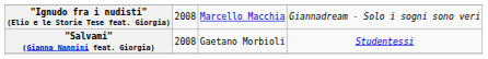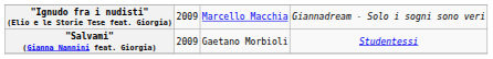"Ignudo fra i nudisti" (Elio e le Storie Tese feat. Giorgia) | column 2: 2008 -> 2009
"Salvami" (Gianna Nannini feat. Giorgia) | column 2: 2008 -> 2009
